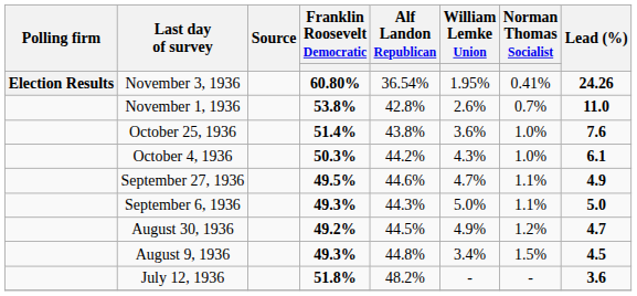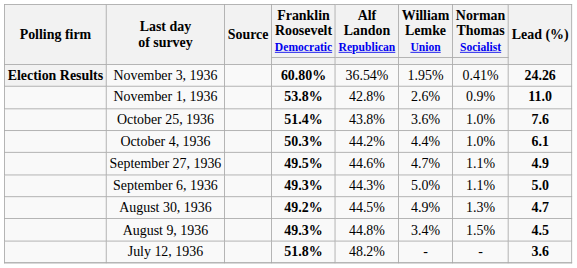November 1, 1936 | Norman Thomas Socialist: 0.7% -> 0.9%
October 4, 1936 | William Lemke Union: 4.3% -> 4.4%
August 30, 1936 | Norman Thomas Socialist: 1.2% -> 1.3%
